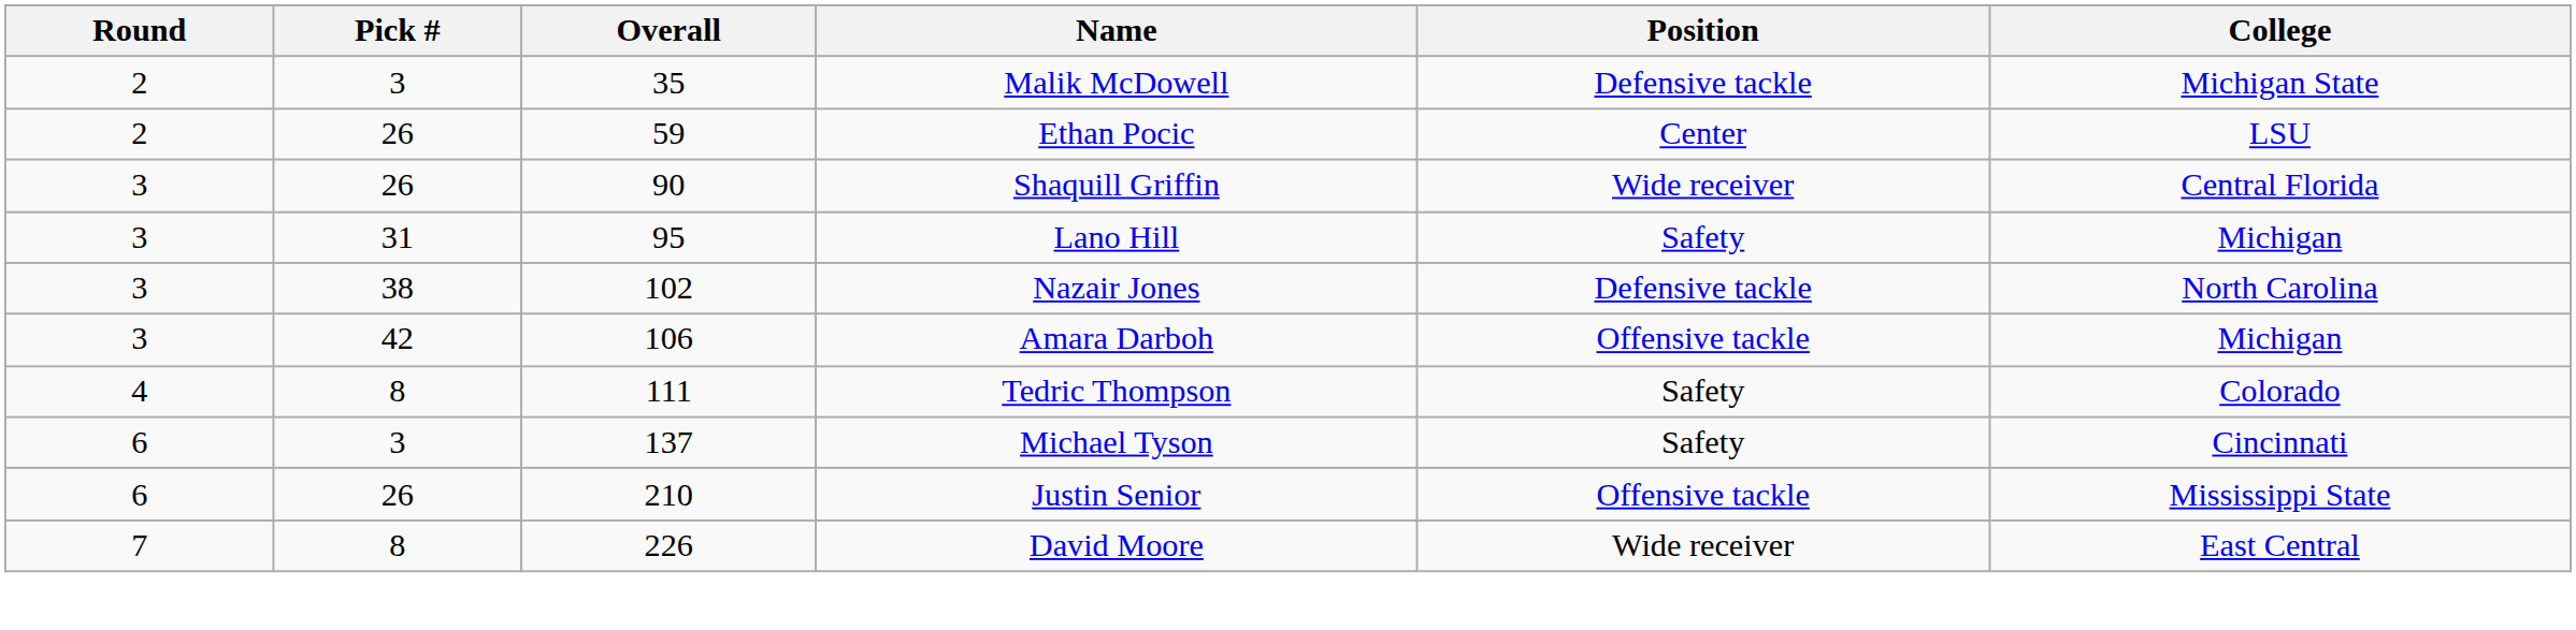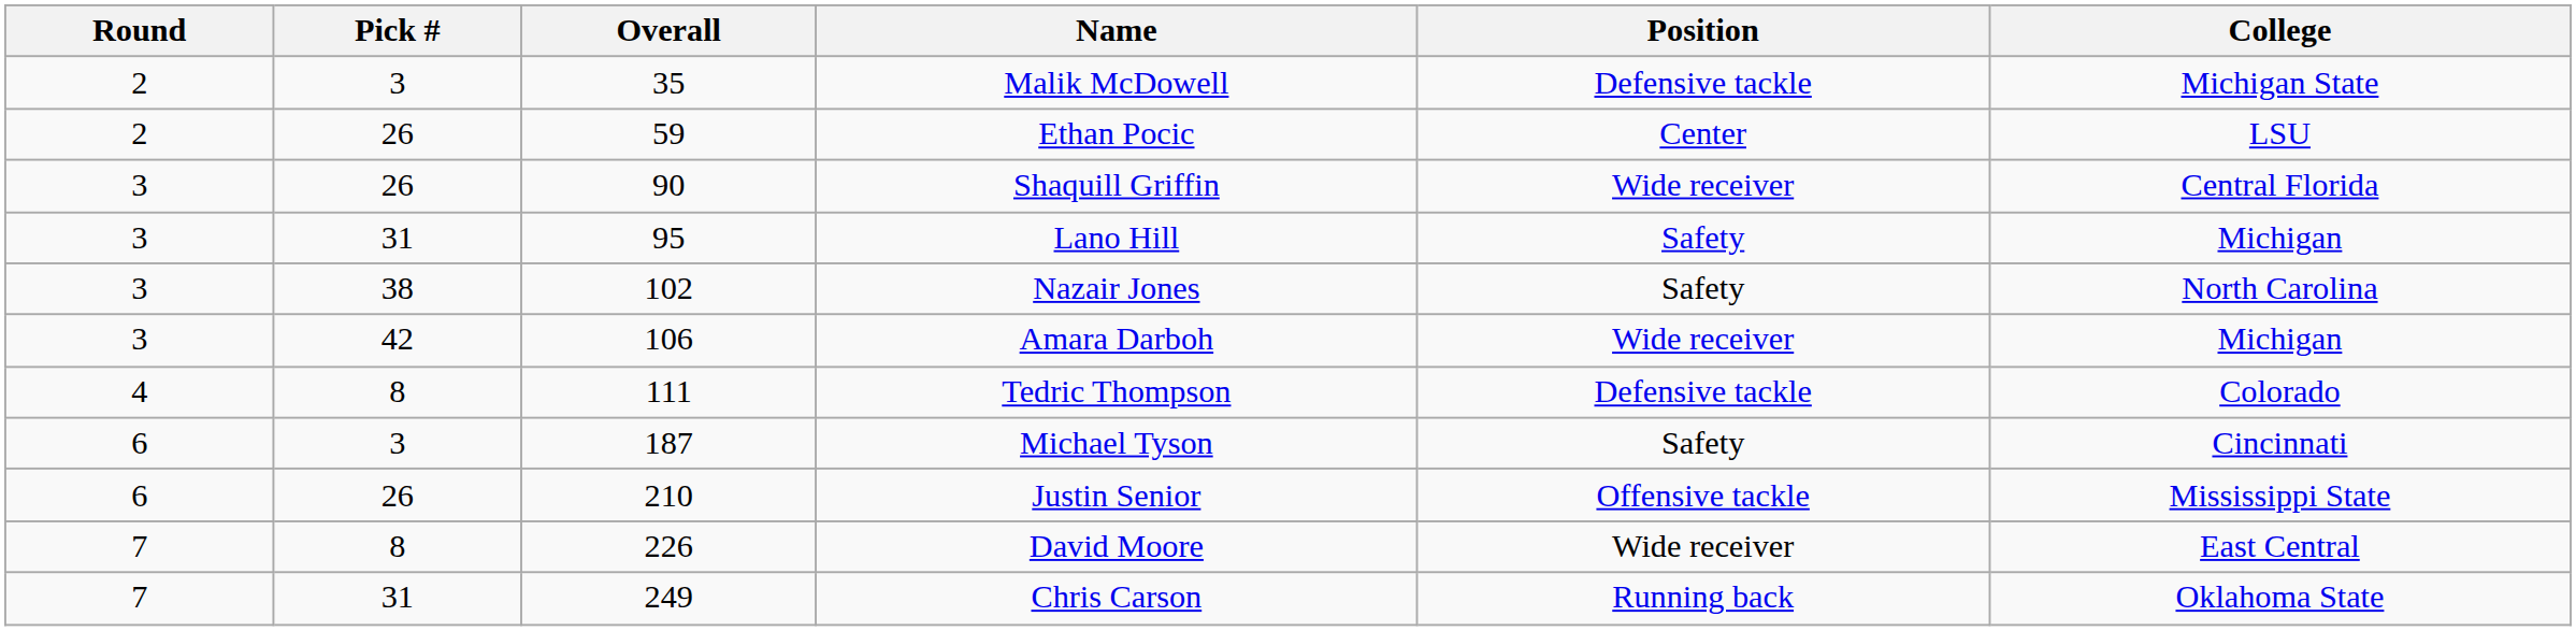Nazair Jones | Position: Defensive tackle -> Safety
Amara Darboh | Position: Offensive tackle -> Wide receiver
Tedric Thompson | Position: Safety -> Defensive tackle
Michael Tyson | Overall: 137 -> 187
+ row: 7 | 31 | 249 | Chris Carson | Running back | Oklahoma State
